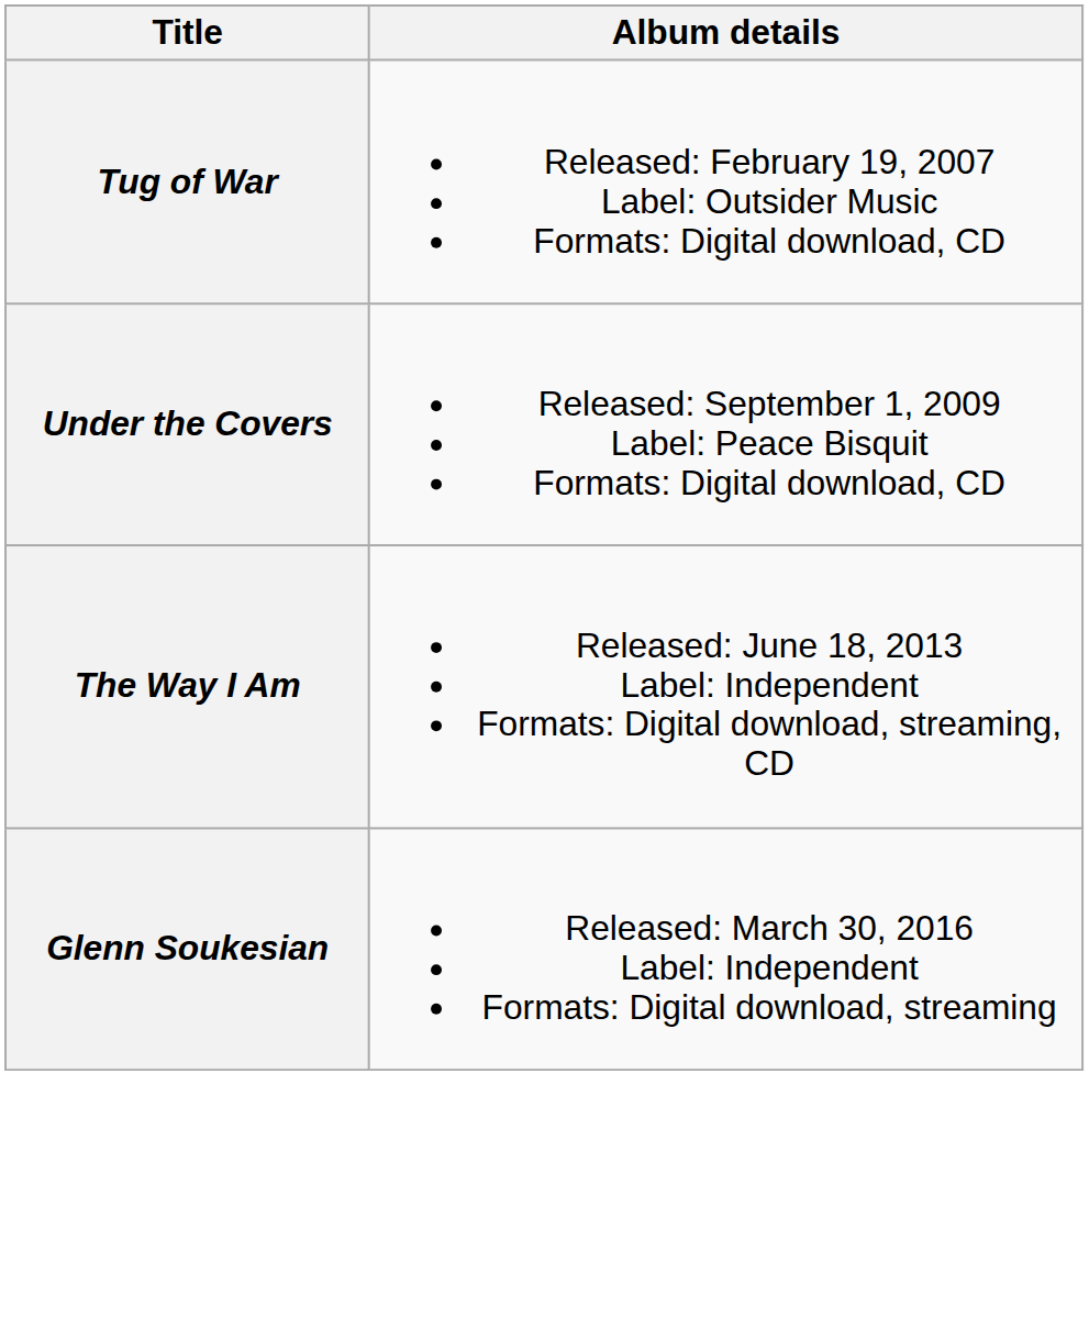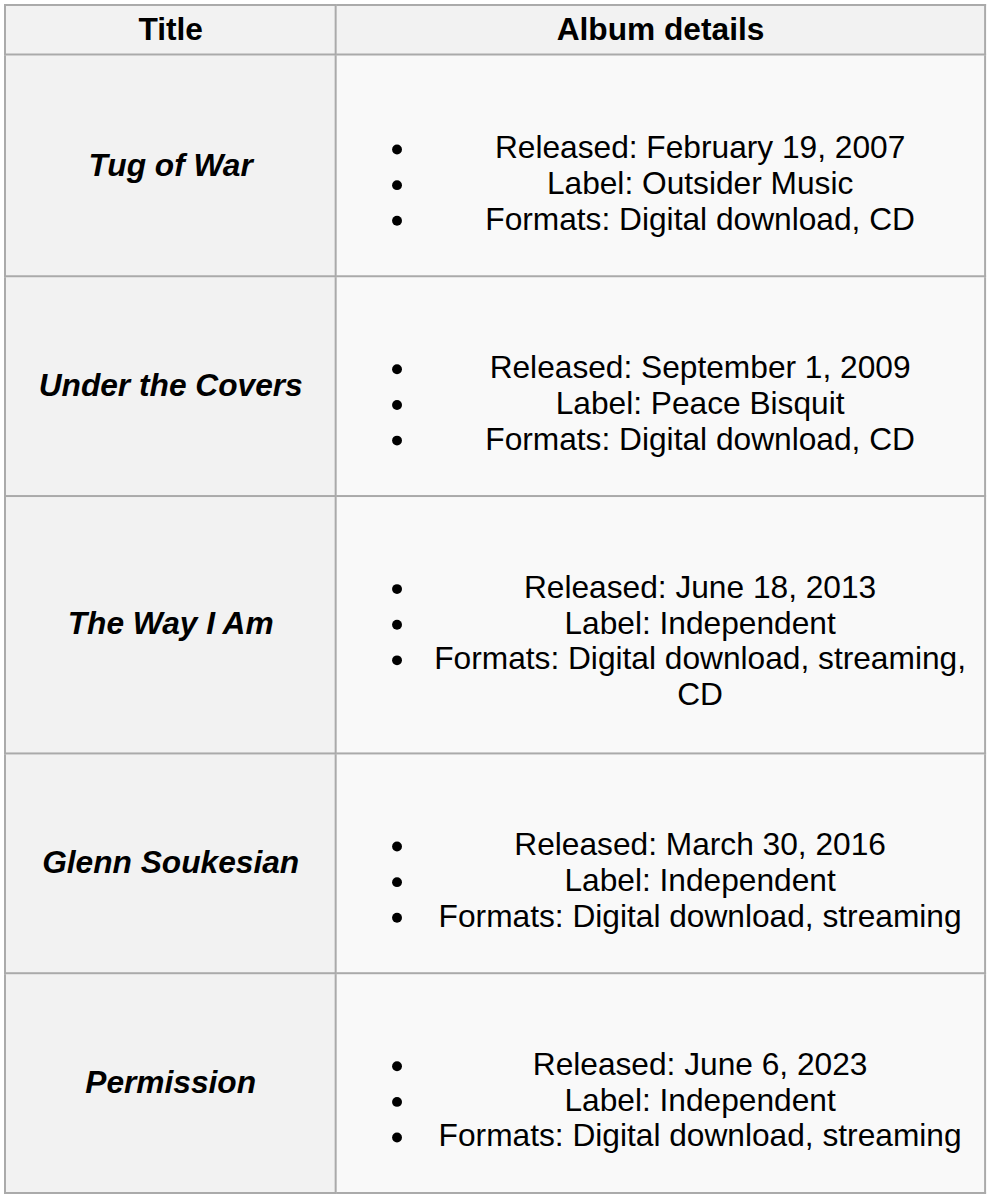+ row: Permission | Released: June 6, 2023 Label: Independent Formats: Digital download, streaming
